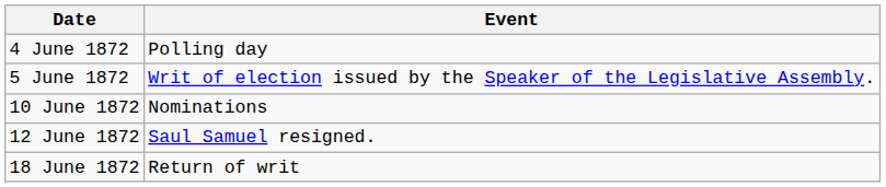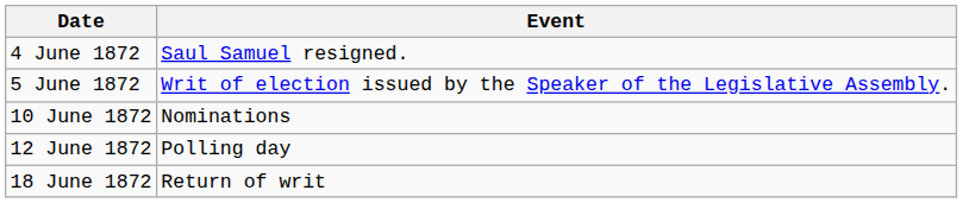4 June 1872 | Event: Polling day -> Saul Samuel resigned.
12 June 1872 | Event: Saul Samuel resigned. -> Polling day
